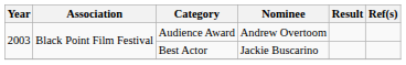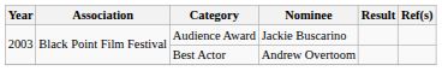Audience Award | Nominee: Andrew Overtoom -> Jackie Buscarino
Best Actor | Nominee: Jackie Buscarino -> Andrew Overtoom
